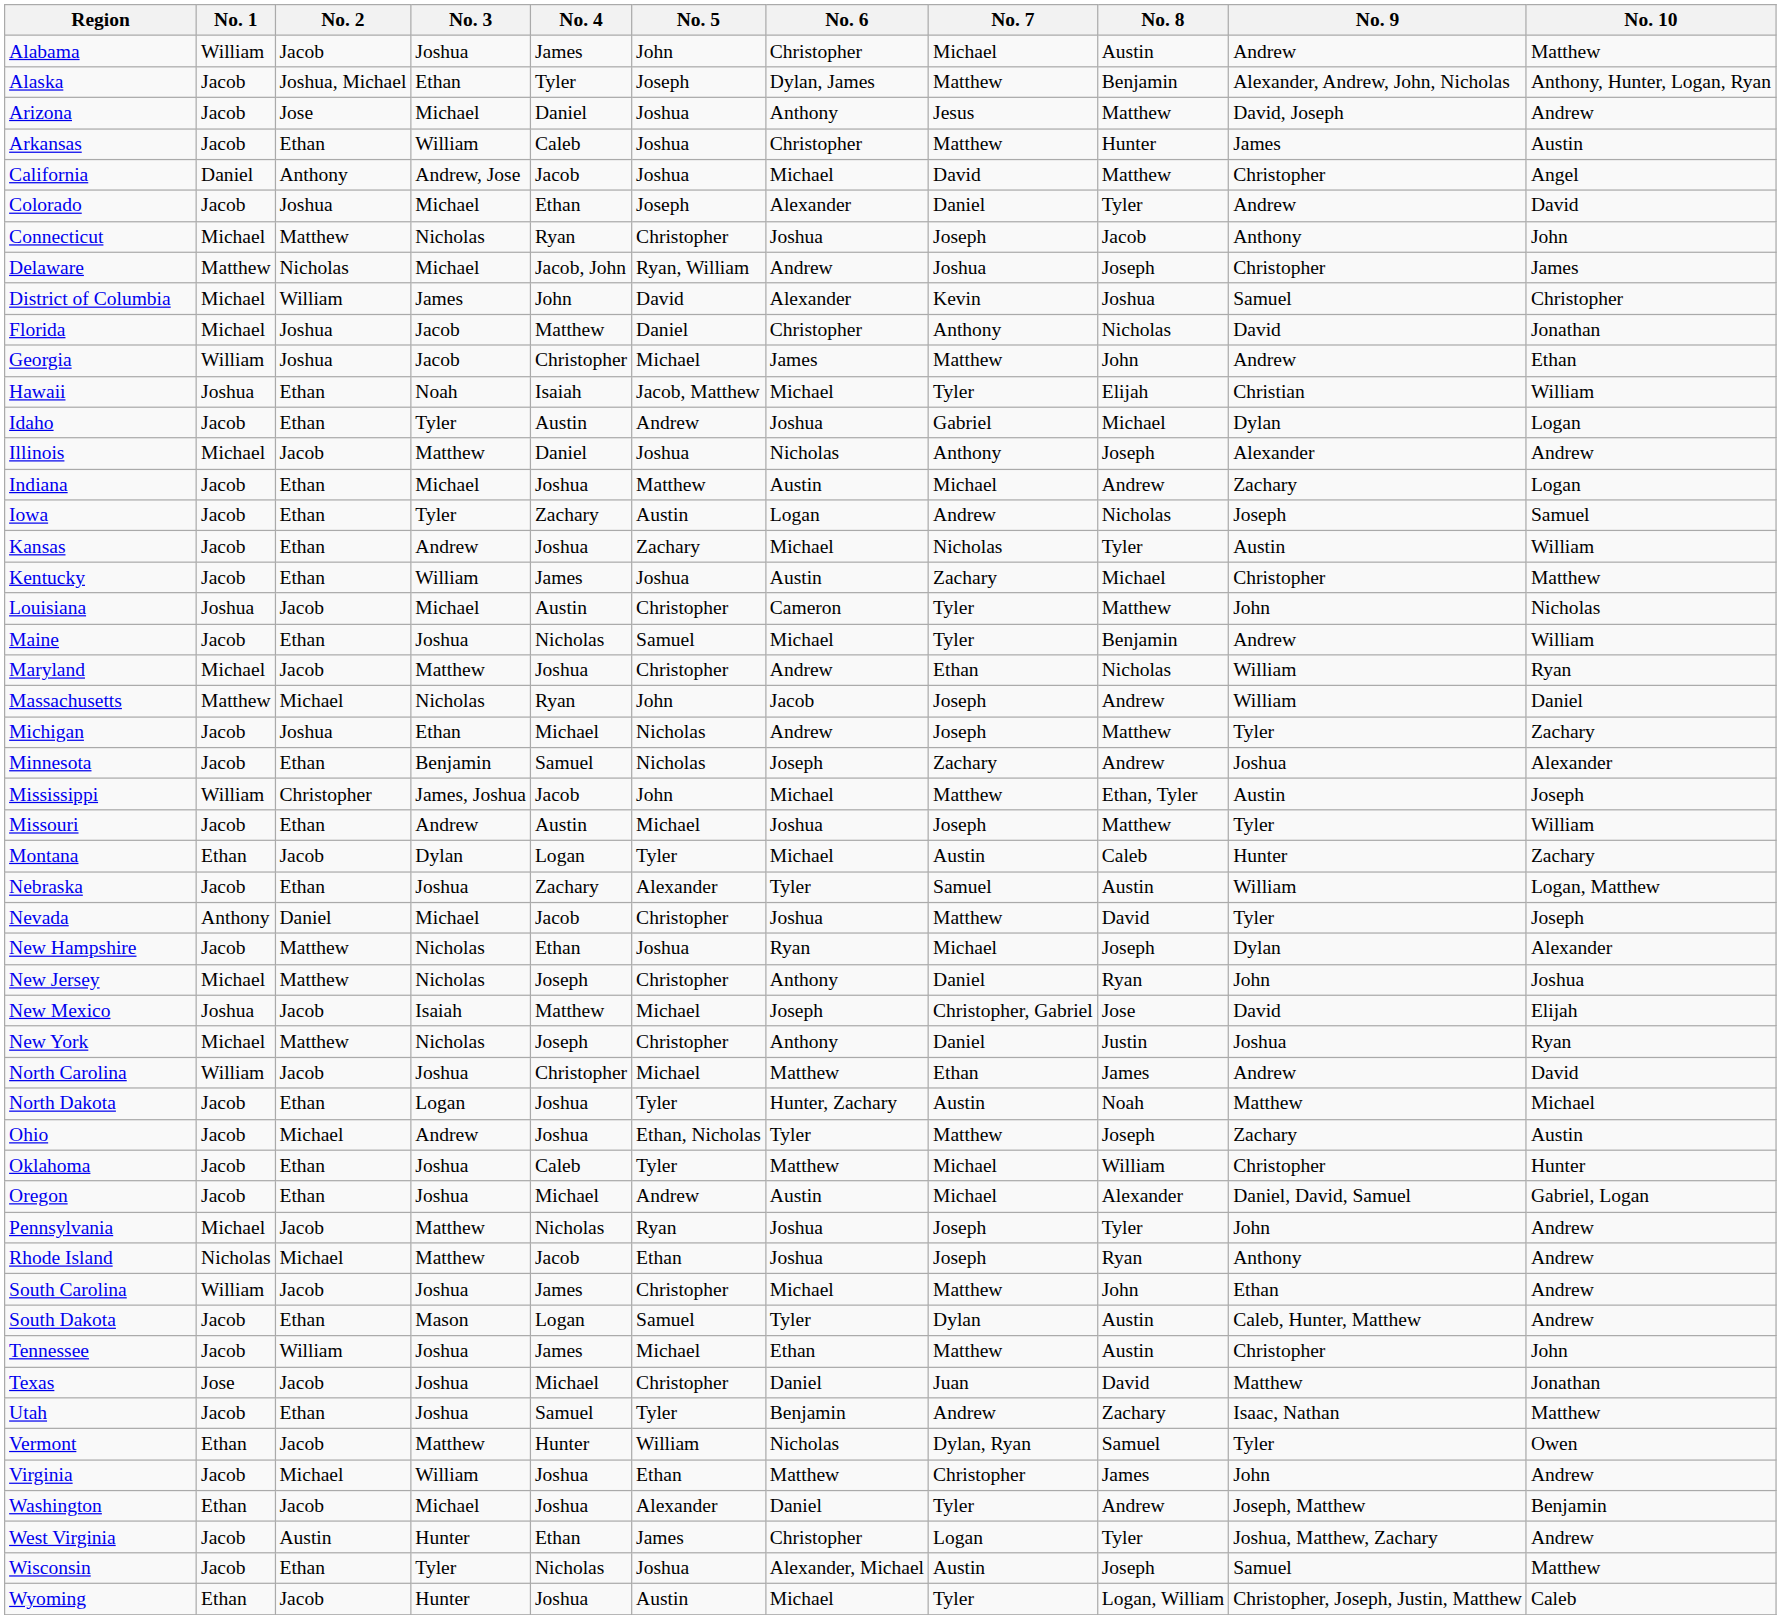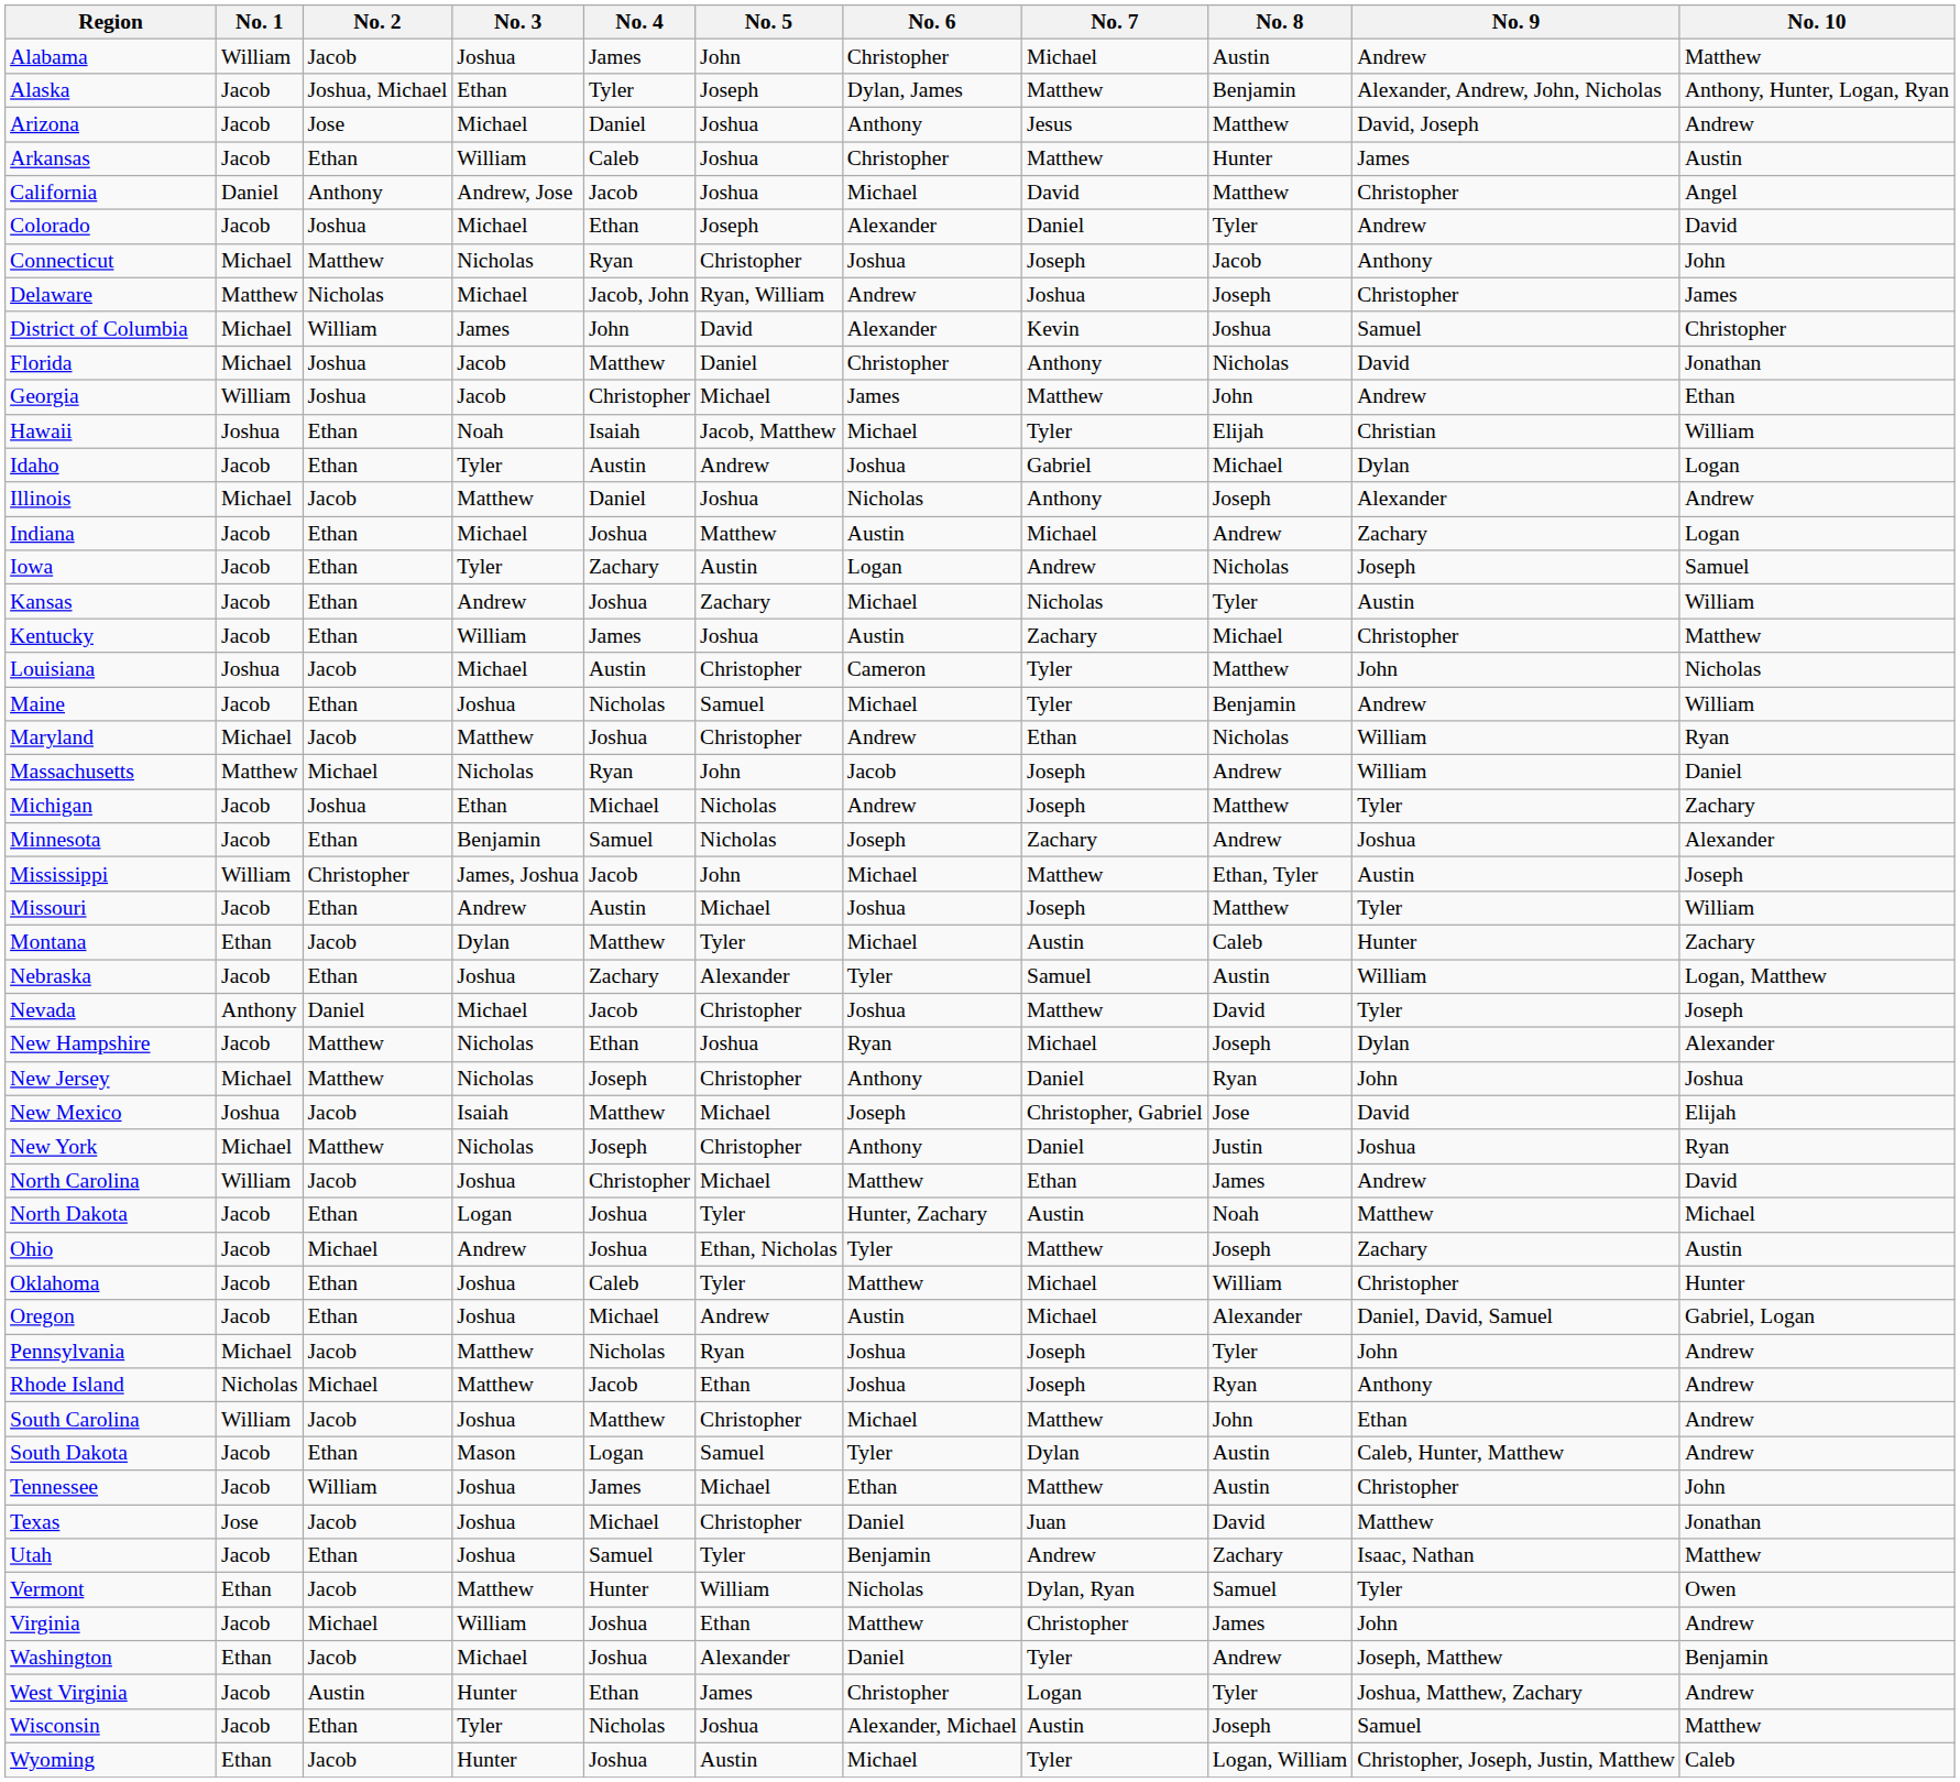Montana | No. 4: Logan -> Matthew
South Carolina | No. 4: James -> Matthew
